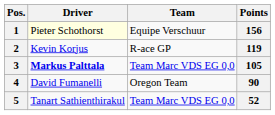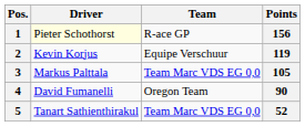1 | Team: Equipe Verschuur -> R-ace GP
2 | Team: R-ace GP -> Equipe Verschuur
3 | Driver: bold -> normal
